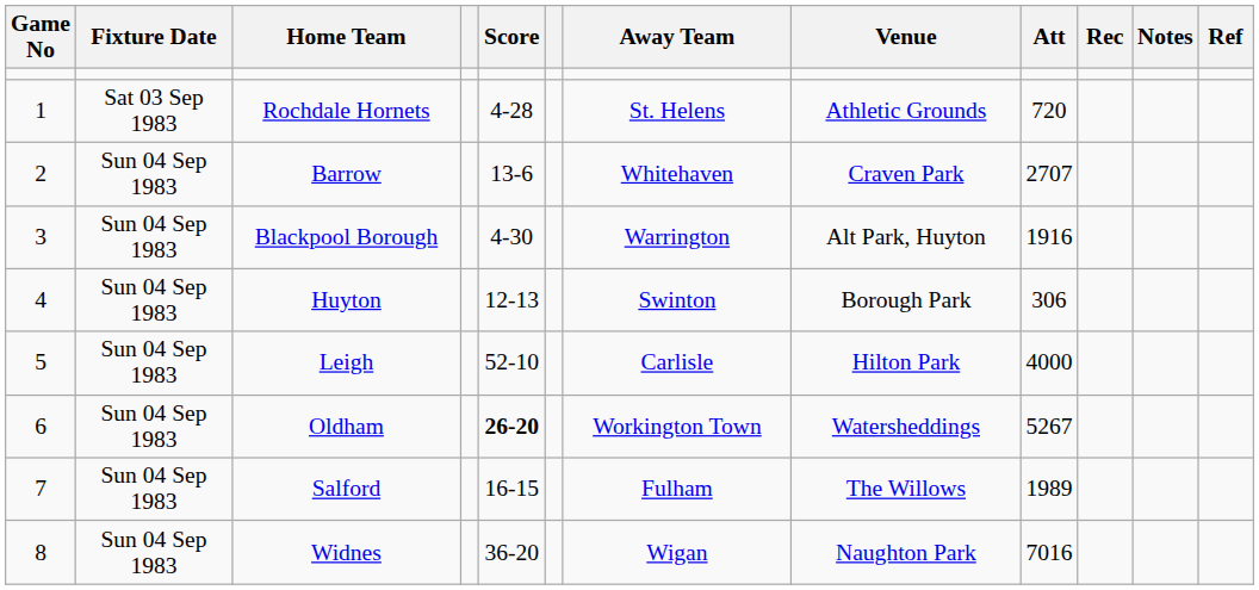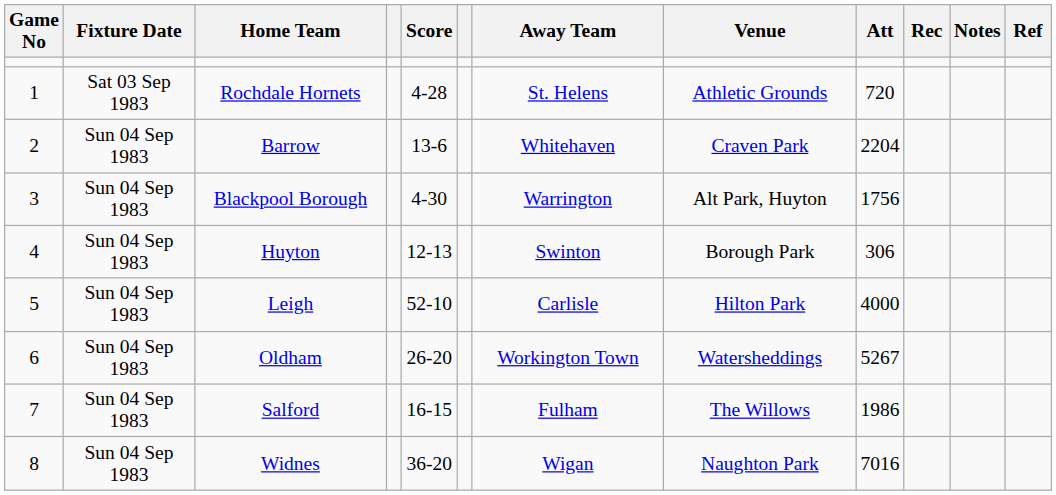Barrow | Att: 2707 -> 2204
Blackpool Borough | Att: 1916 -> 1756
Oldham | Score: bold -> normal
Salford | Att: 1989 -> 1986
